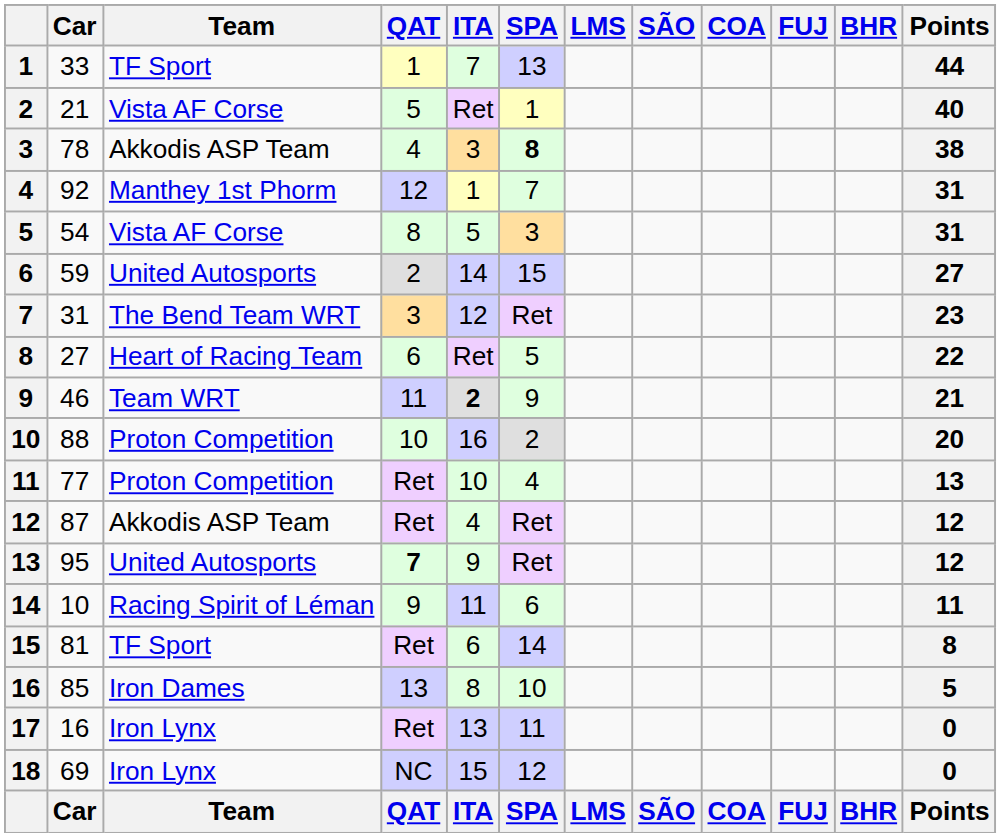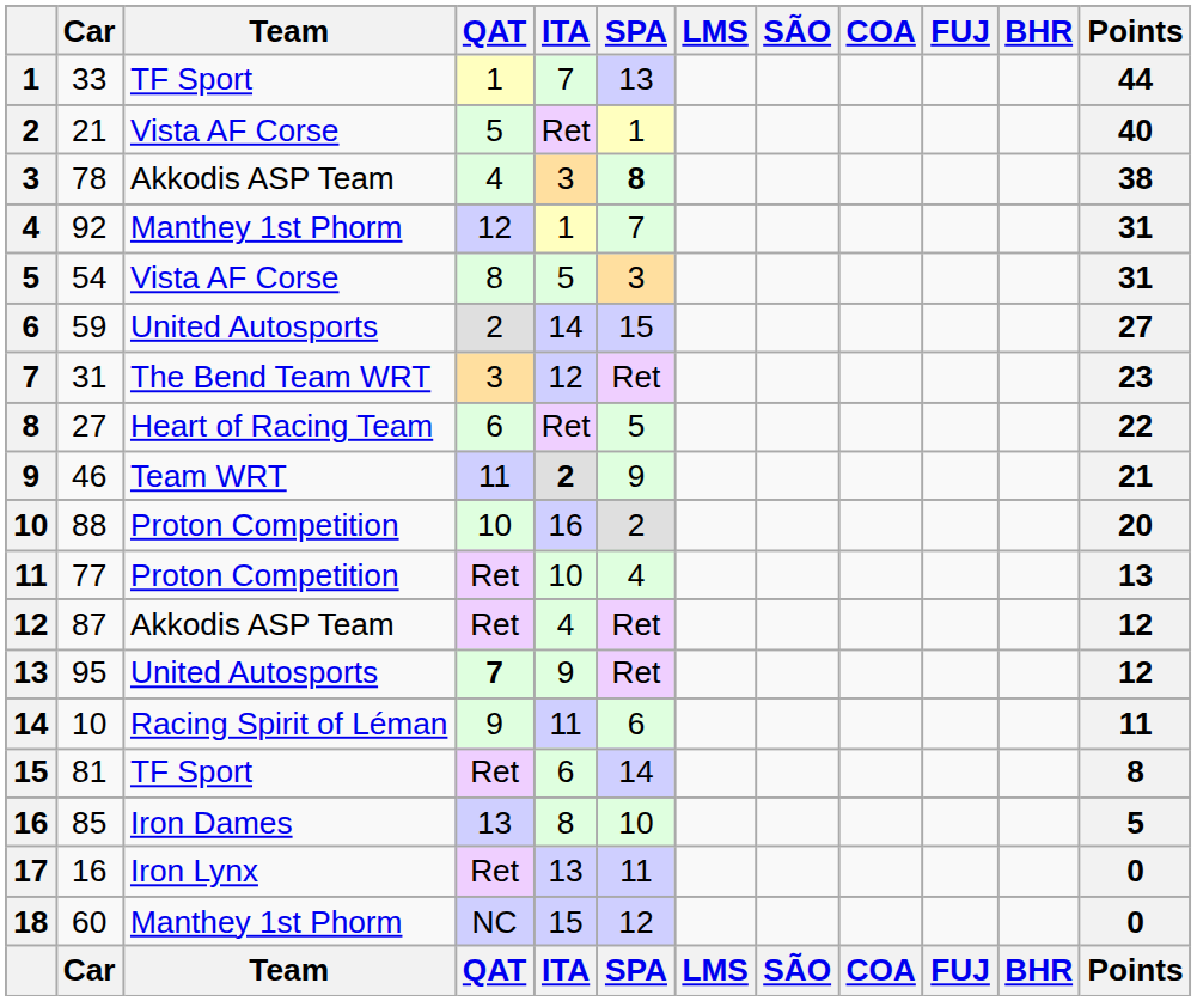18 | Car: 69 -> 60
18 | Team: Iron Lynx -> Manthey 1st Phorm
